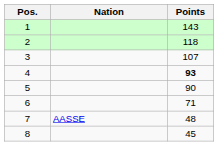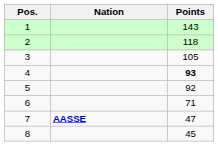3 | Points: 107 -> 105
5 | Points: 90 -> 92
7 | Nation: normal -> bold
7 | Points: 48 -> 47
